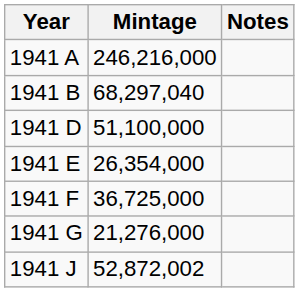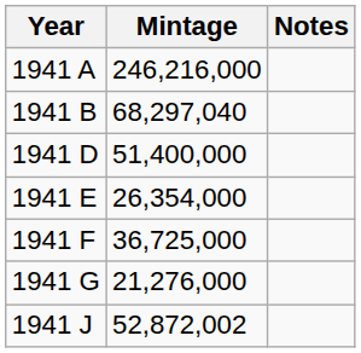1941 D | Mintage: 51,100,000 -> 51,400,000
